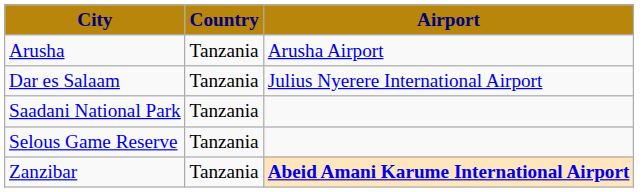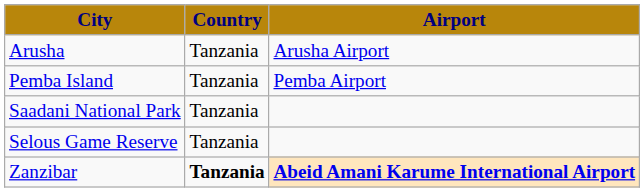- row: Dar es Salaam | Tanzania | Julius Nyerere International Airport
+ row: Pemba Island | Tanzania | Pemba Airport
Zanzibar | Country: normal -> bold
